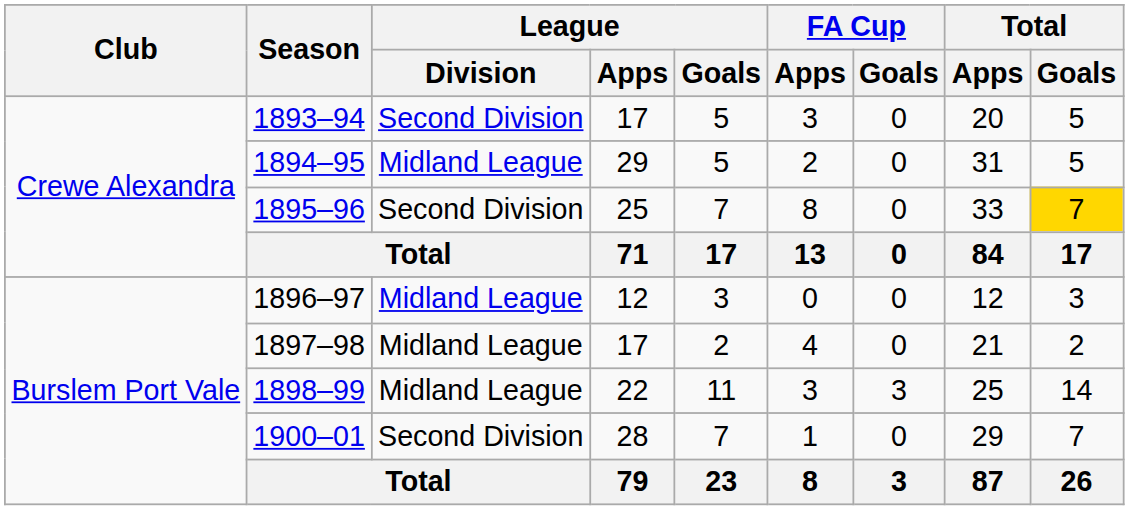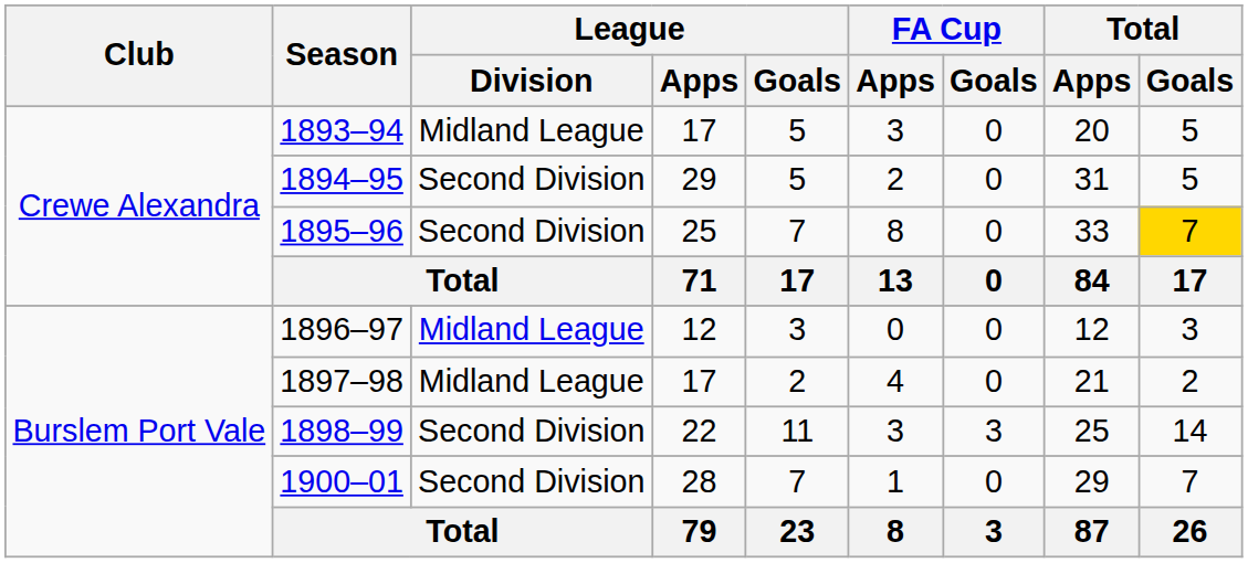1893–94 | League / Division: Second Division -> Midland League
1894–95 | League / Division: Midland League -> Second Division
1898–99 | League / Division: Midland League -> Second Division
